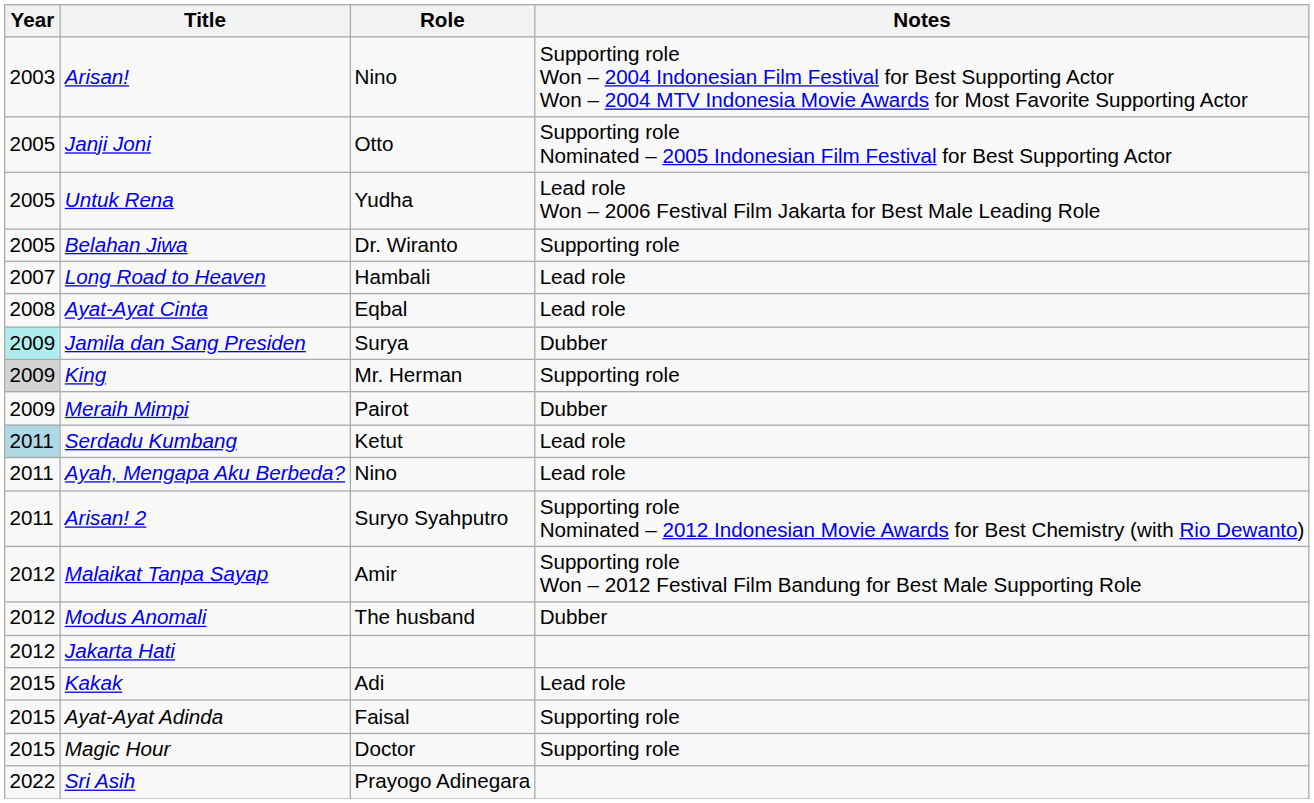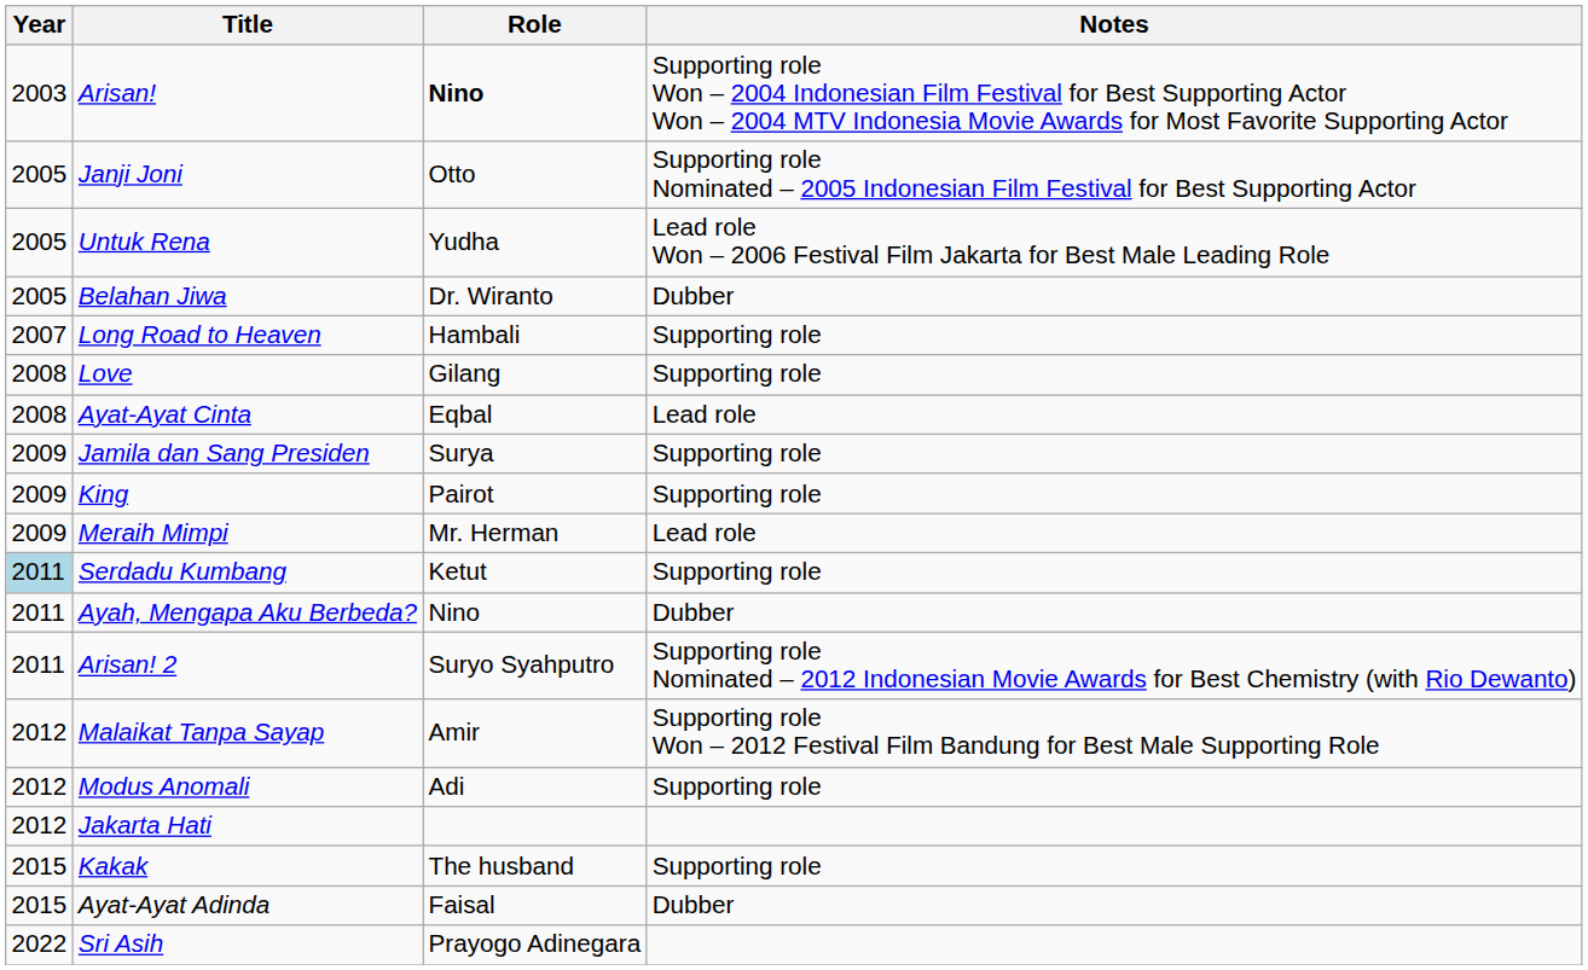Arisan! | Role: normal -> bold
Belahan Jiwa | Notes: Supporting role -> Dubber
Long Road to Heaven | Notes: Lead role -> Supporting role
+ row: 2008 | Love | Gilang | Supporting role
Jamila dan Sang Presiden | Year: paleturquoise background -> no background
Jamila dan Sang Presiden | Notes: Dubber -> Supporting role
King | Year: lightgrey background -> no background
King | Role: Mr. Herman -> Pairot
Meraih Mimpi | Role: Pairot -> Mr. Herman
Meraih Mimpi | Notes: Dubber -> Lead role
Serdadu Kumbang | Notes: Lead role -> Supporting role
Ayah, Mengapa Aku Berbeda? | Notes: Lead role -> Dubber
Modus Anomali | Role: The husband -> Adi
Modus Anomali | Notes: Dubber -> Supporting role
Kakak | Role: Adi -> The husband
Kakak | Notes: Lead role -> Supporting role
Ayat-Ayat Adinda | Notes: Supporting role -> Dubber
- row: 2015 | Magic Hour | Doctor | Supporting role
